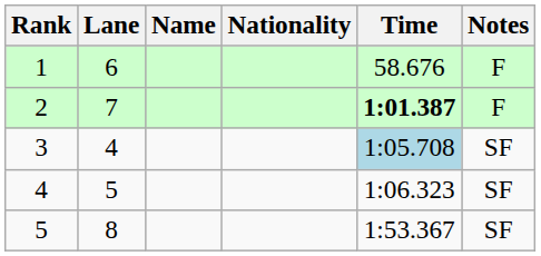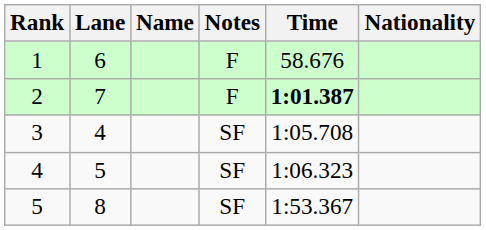columns swapped: Nationality <-> Notes
3 | Time: lightblue background -> no background
